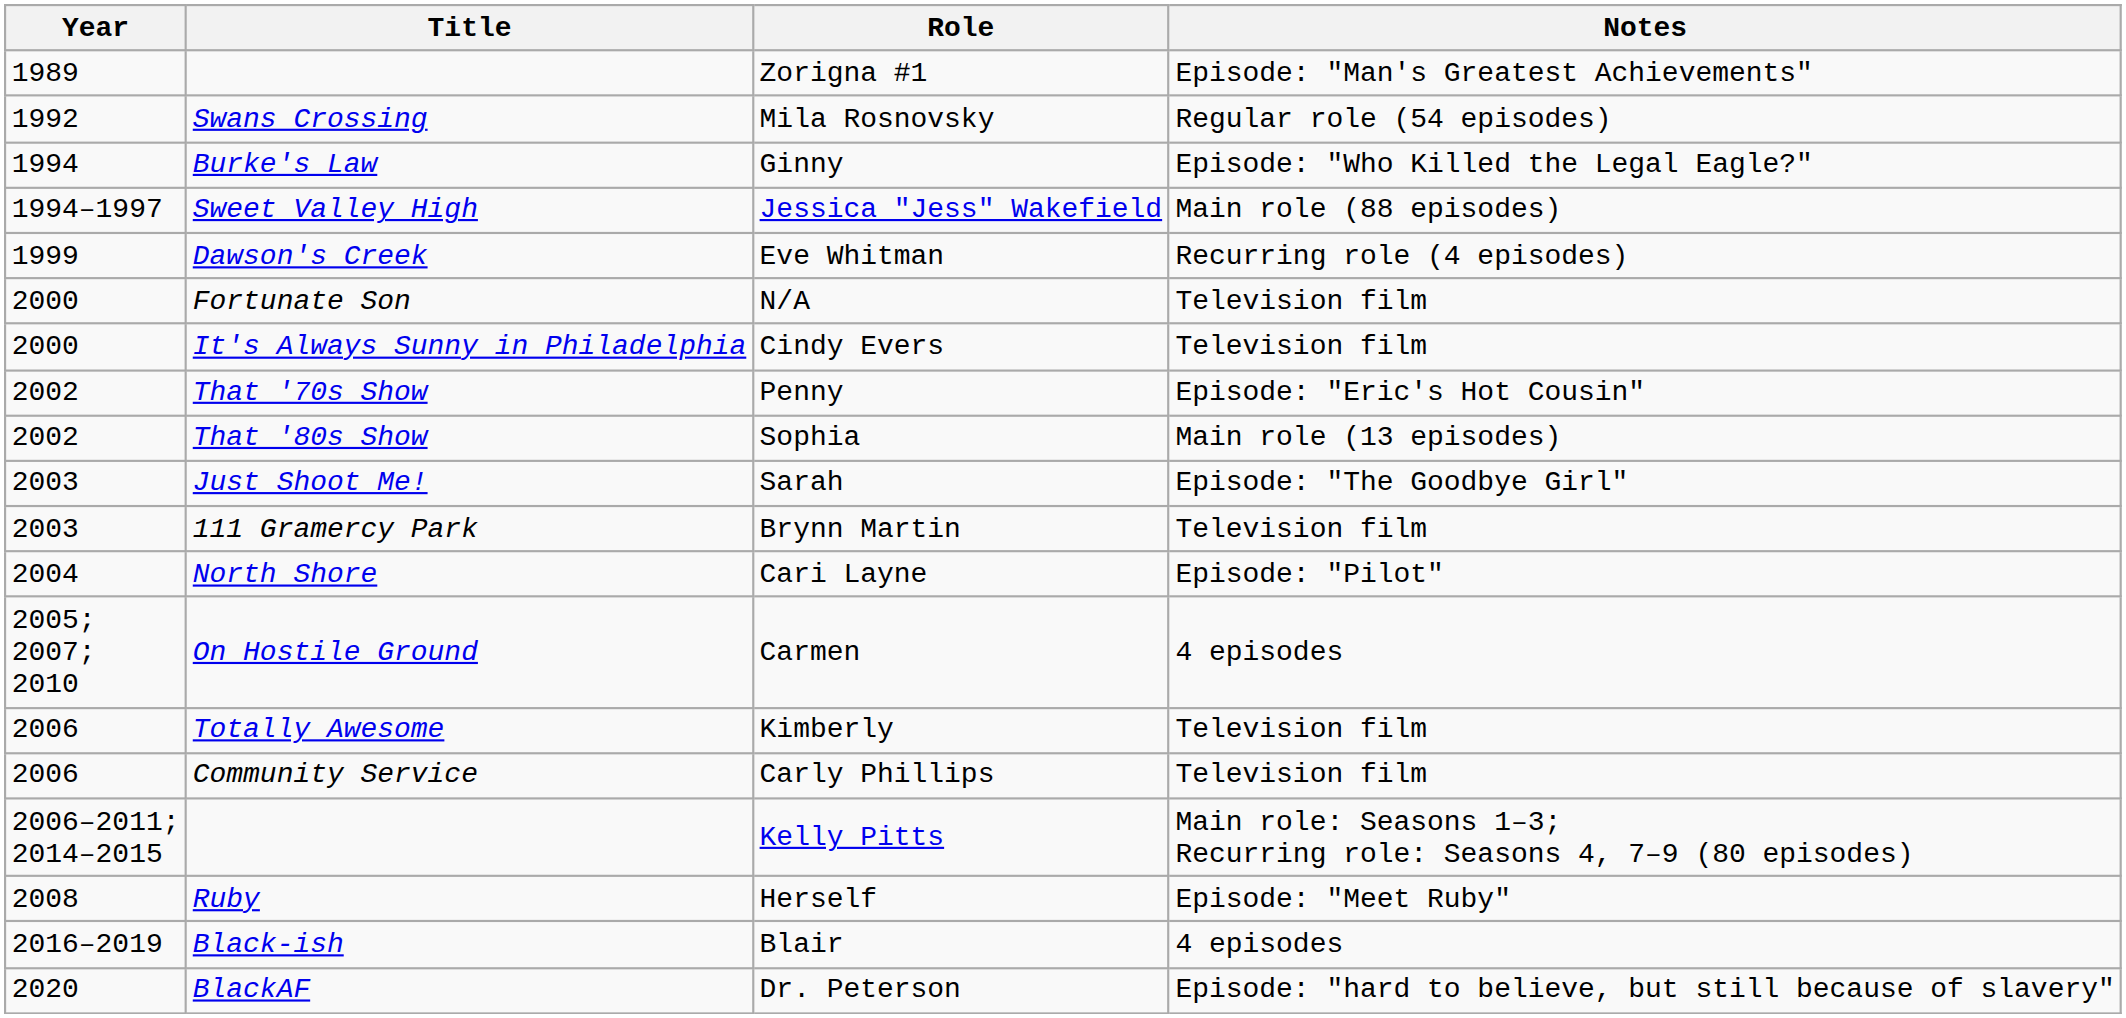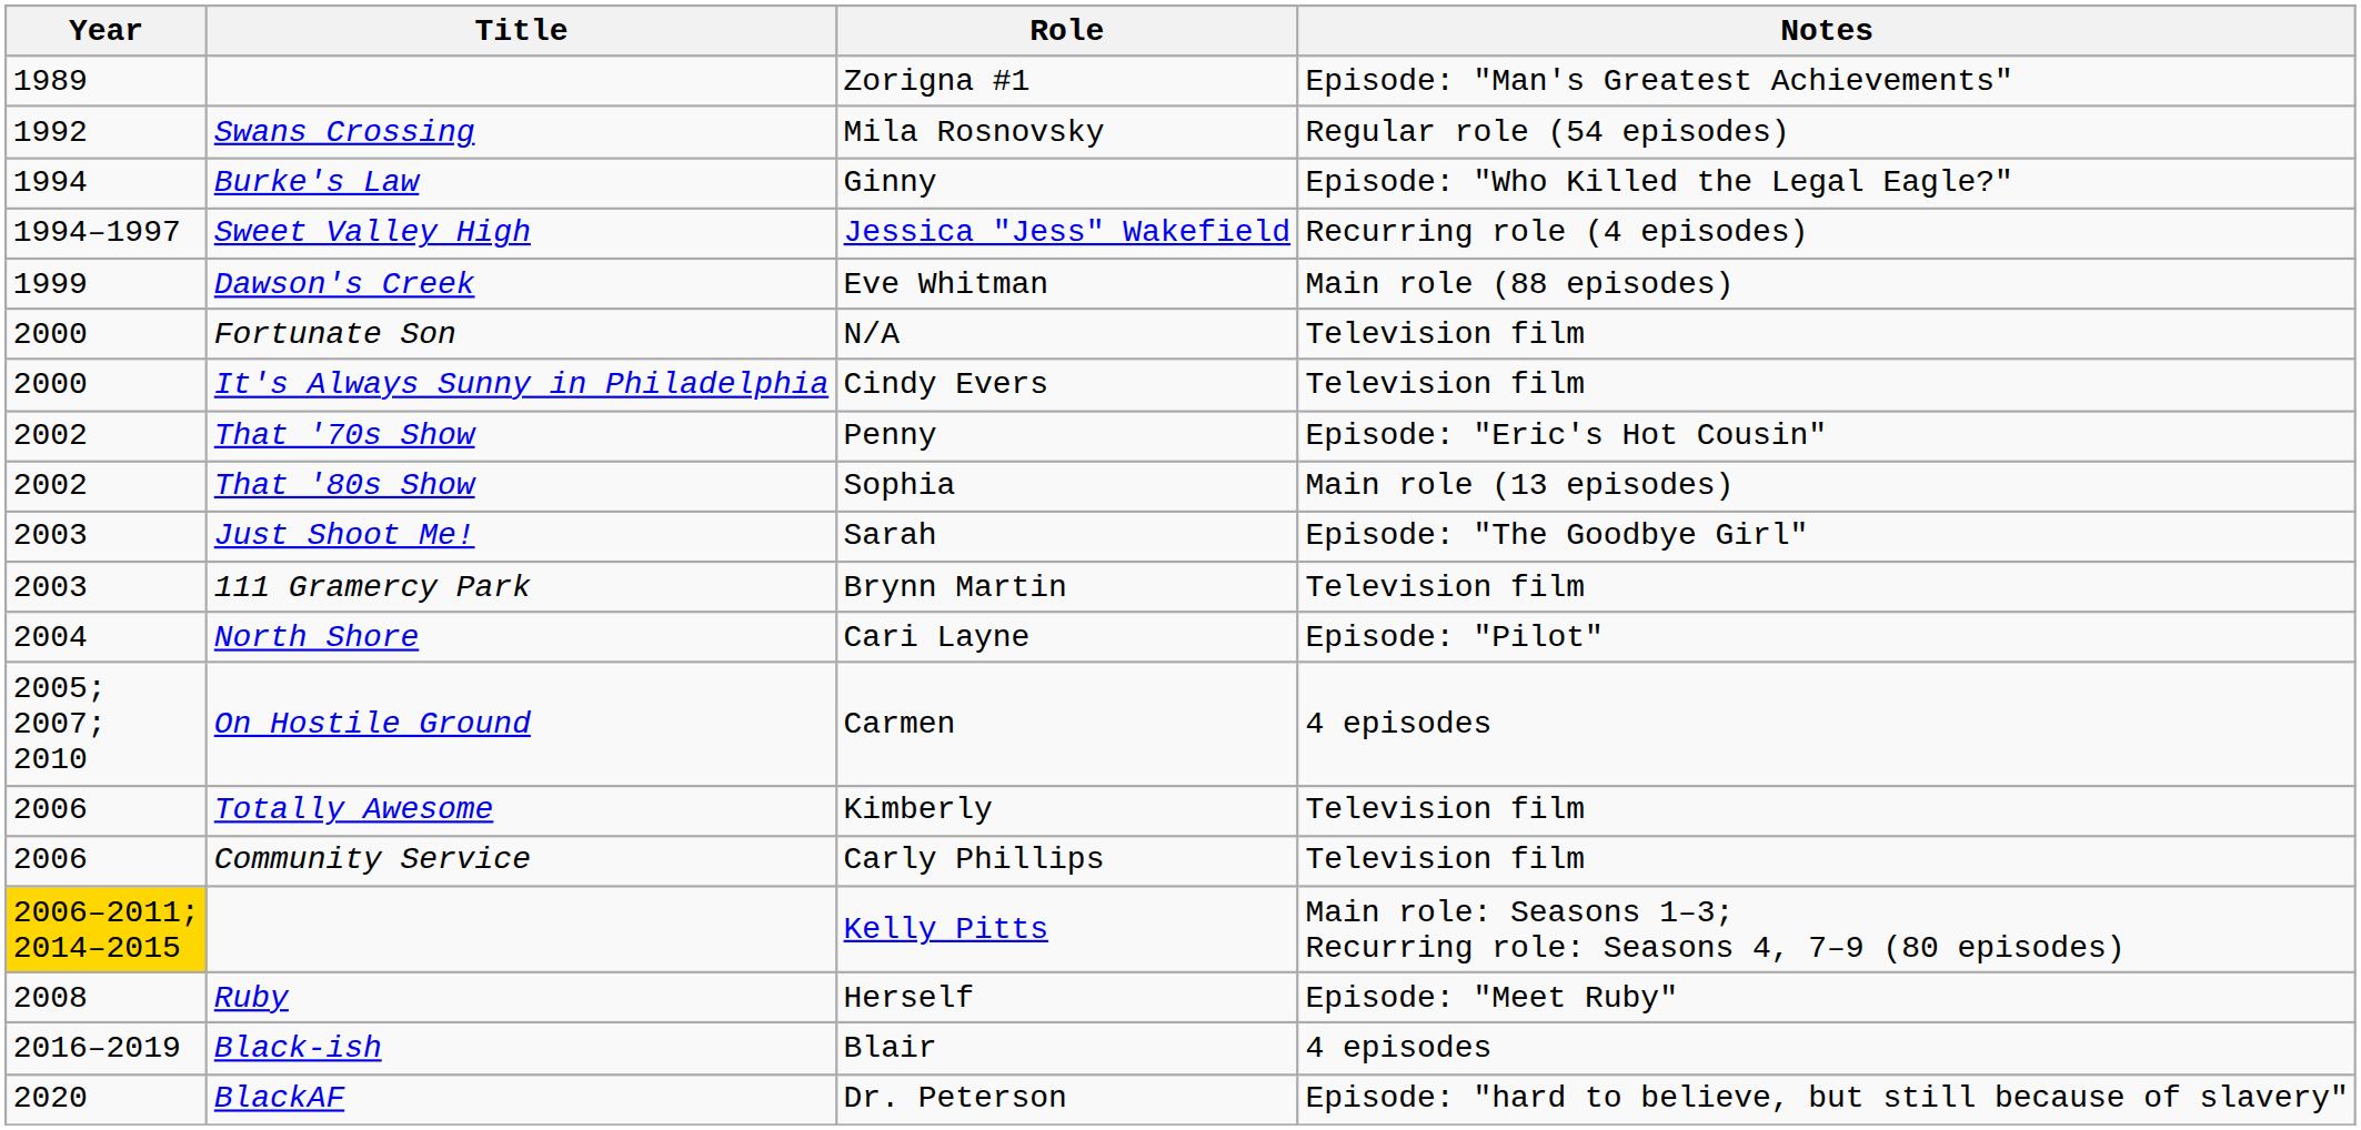Jessica "Jess" Wakefield | Notes: Main role (88 episodes) -> Recurring role (4 episodes)
Eve Whitman | Notes: Recurring role (4 episodes) -> Main role (88 episodes)
Kelly Pitts | Year: no background -> gold background
